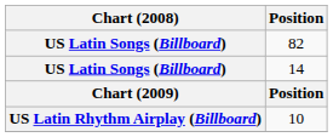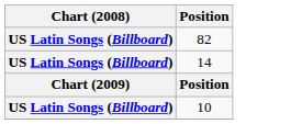10 | Chart (2008): US Latin Rhythm Airplay (Billboard) -> US Latin Songs (Billboard)
